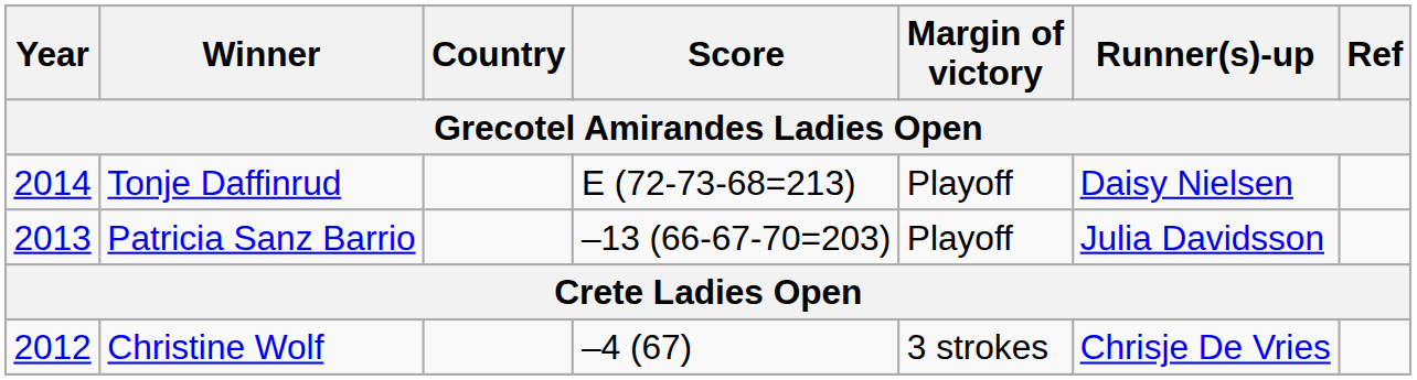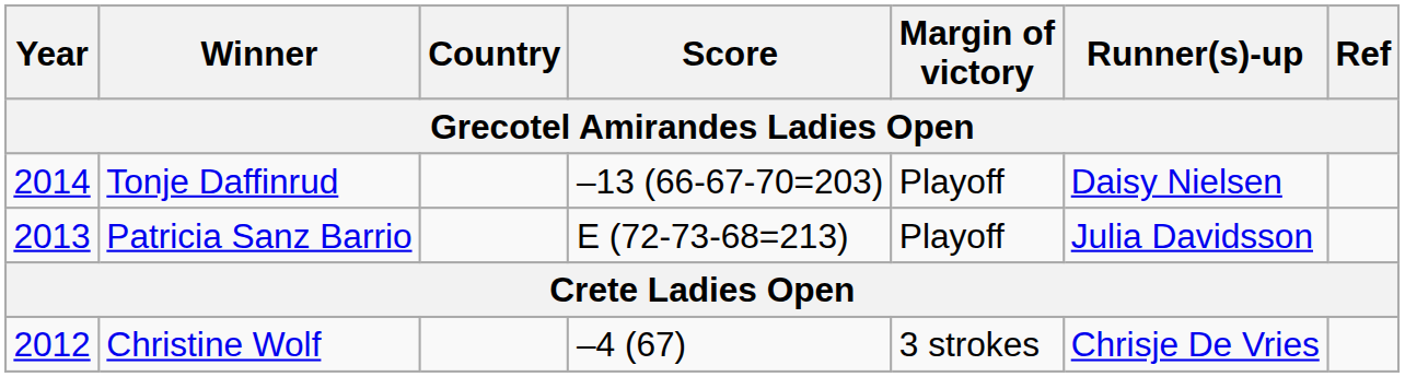Tonje Daffinrud | Score: E (72-73-68=213) -> –13 (66-67-70=203)
Patricia Sanz Barrio | Score: –13 (66-67-70=203) -> E (72-73-68=213)
